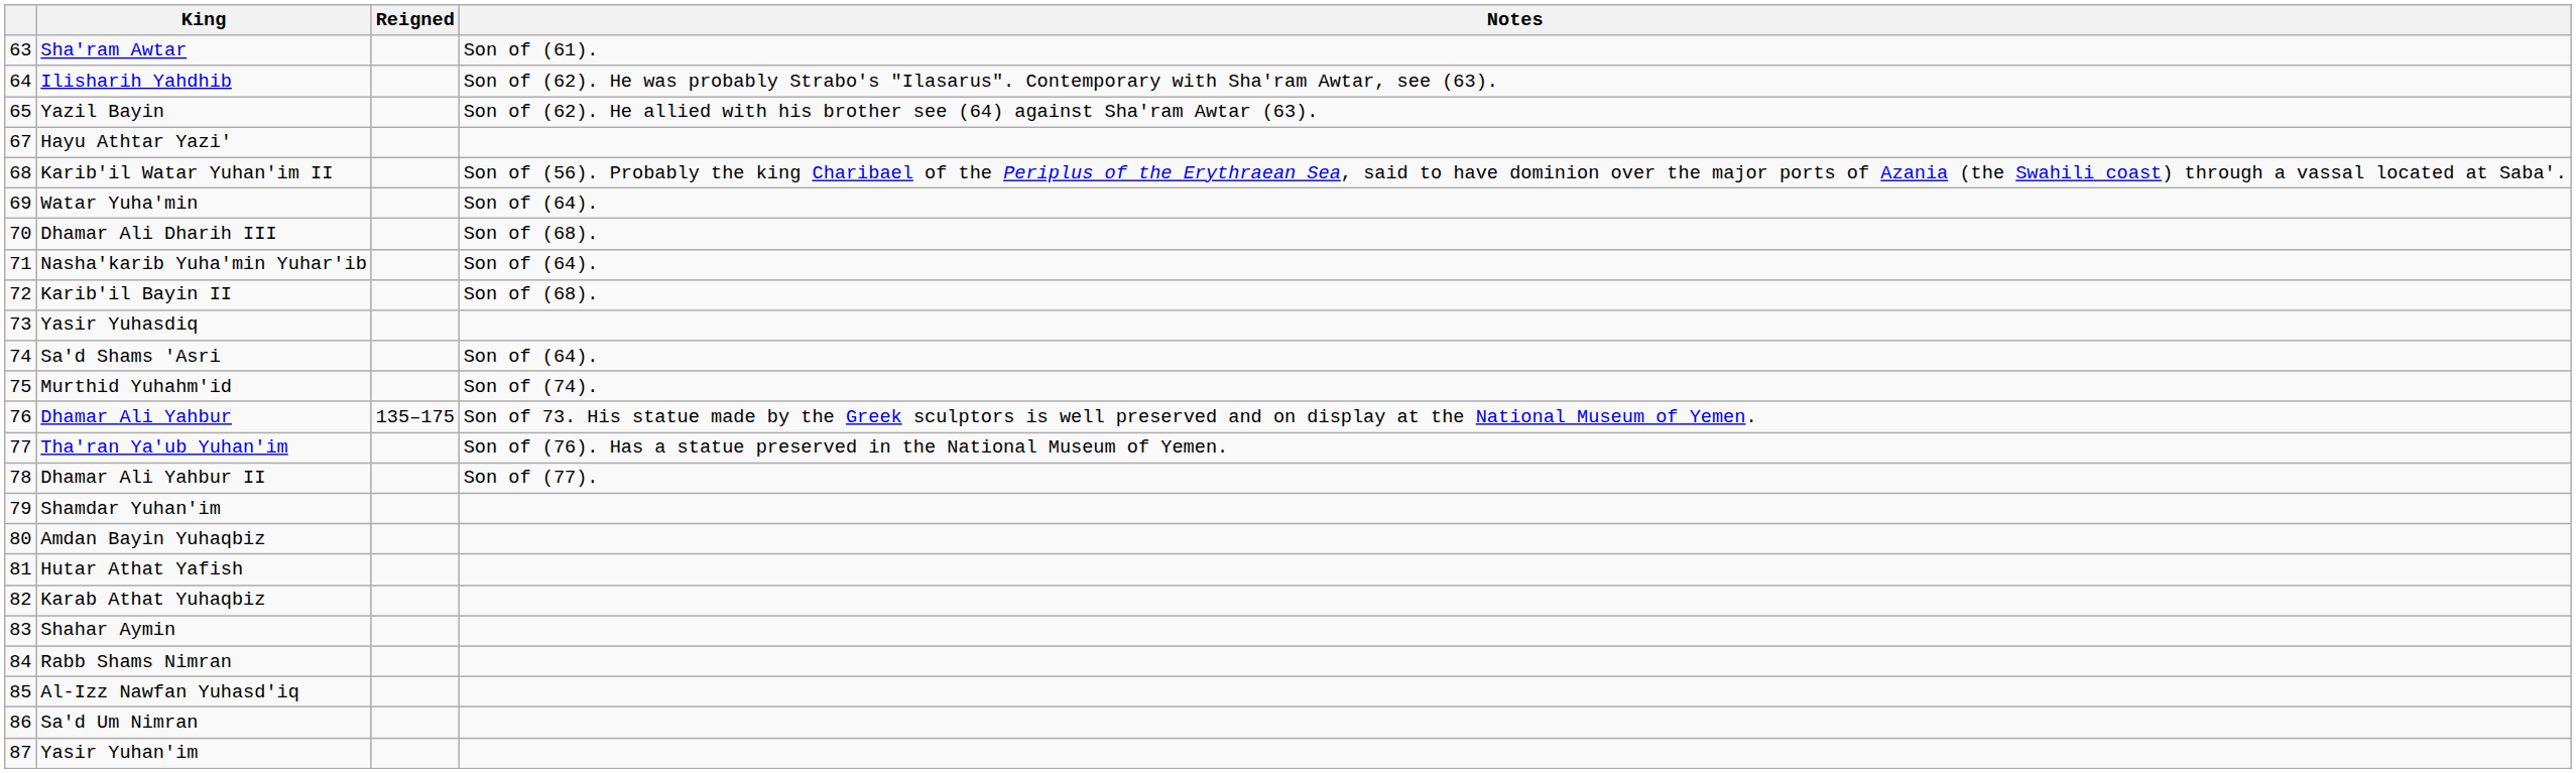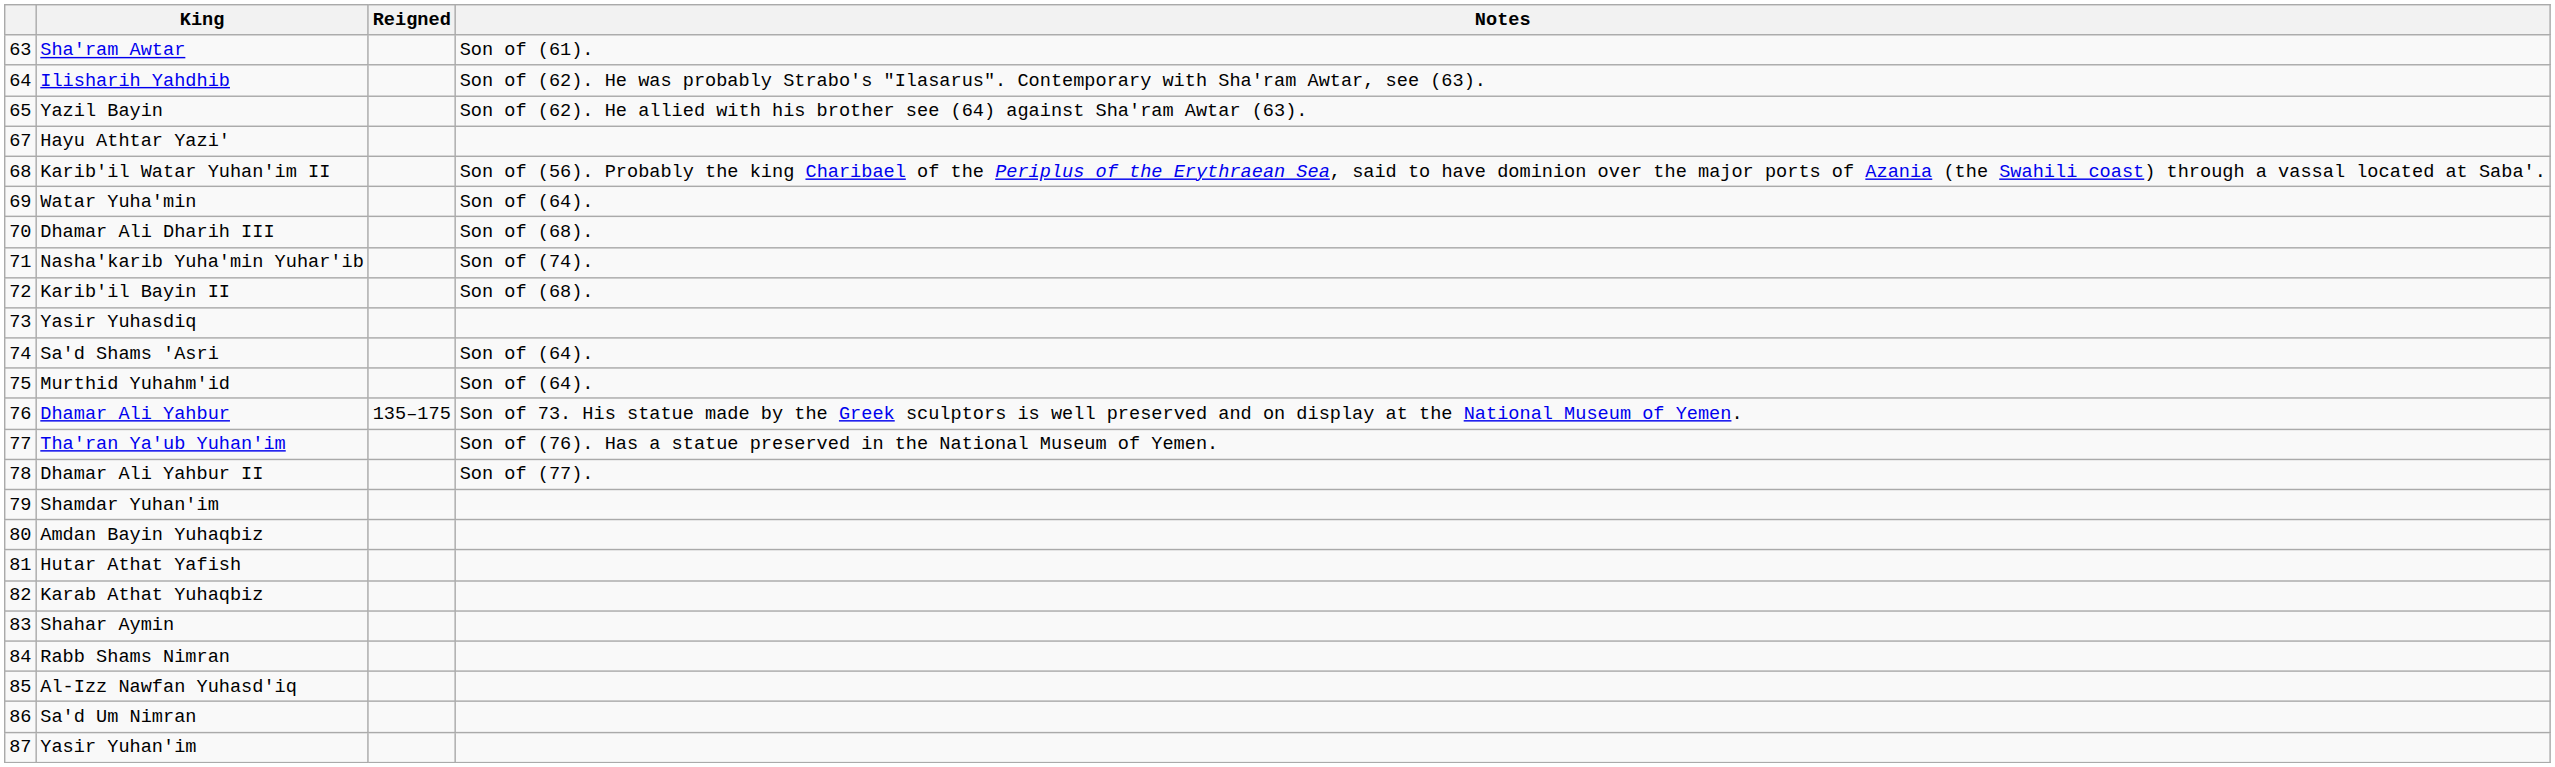Nasha'karib Yuha'min Yuhar'ib | Notes: Son of (64). -> Son of (74).
Murthid Yuhahm'id | Notes: Son of (74). -> Son of (64).
